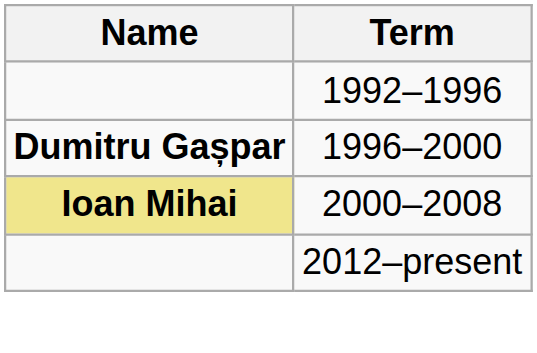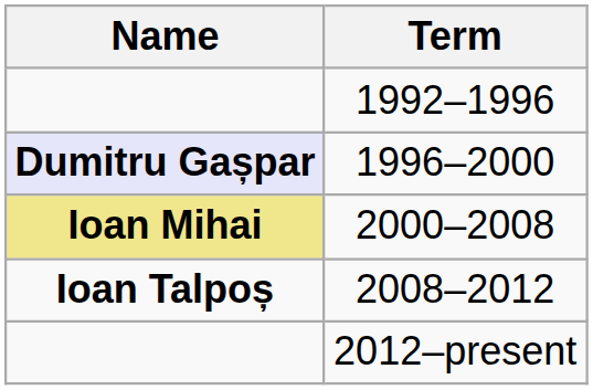1996–2000 | Name: no background -> lavender background
+ row: Ioan Talpoș | 2008–2012
